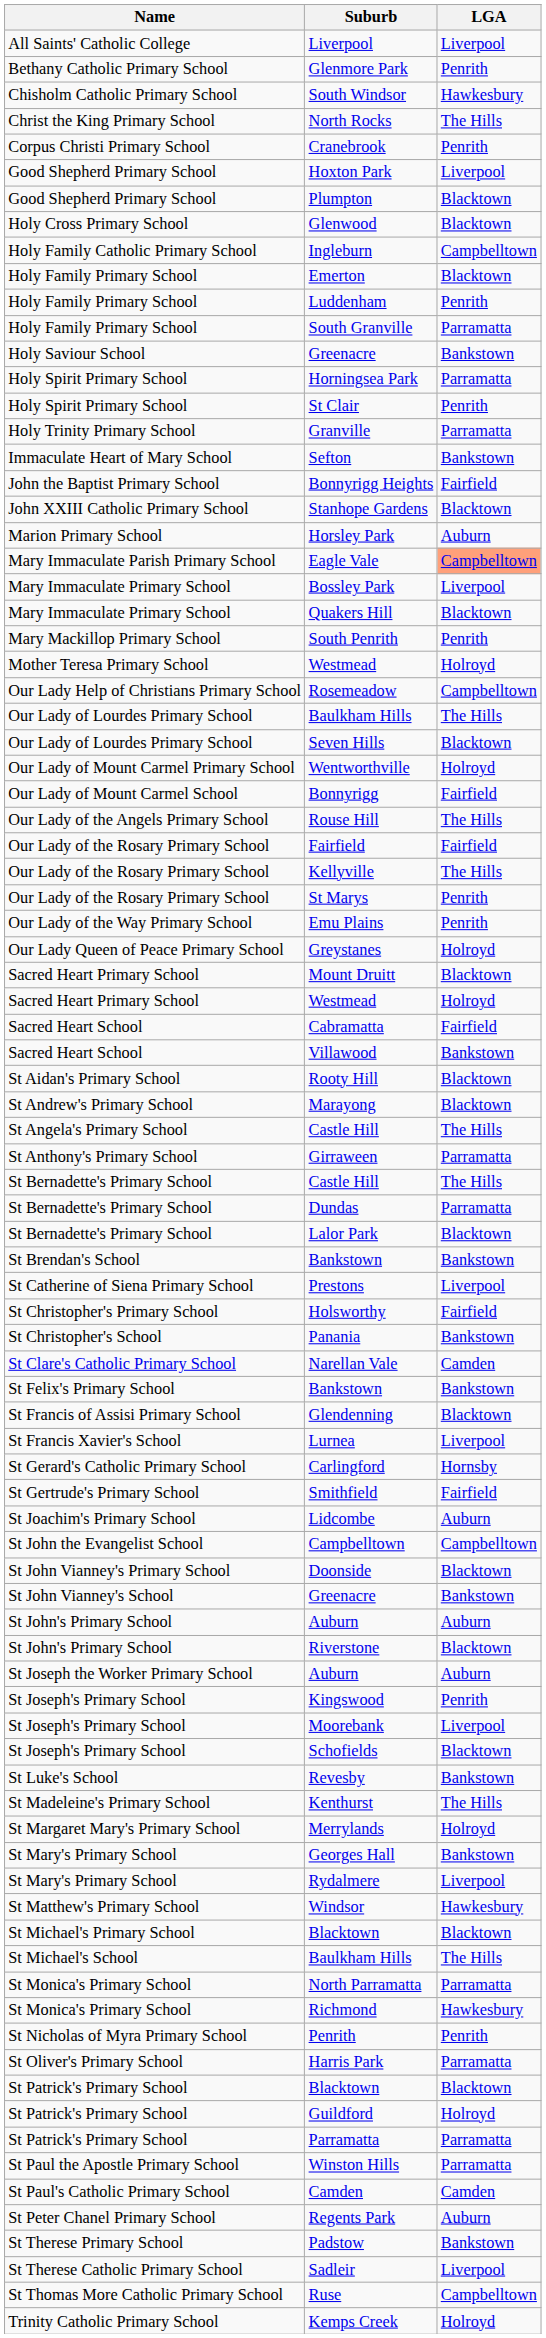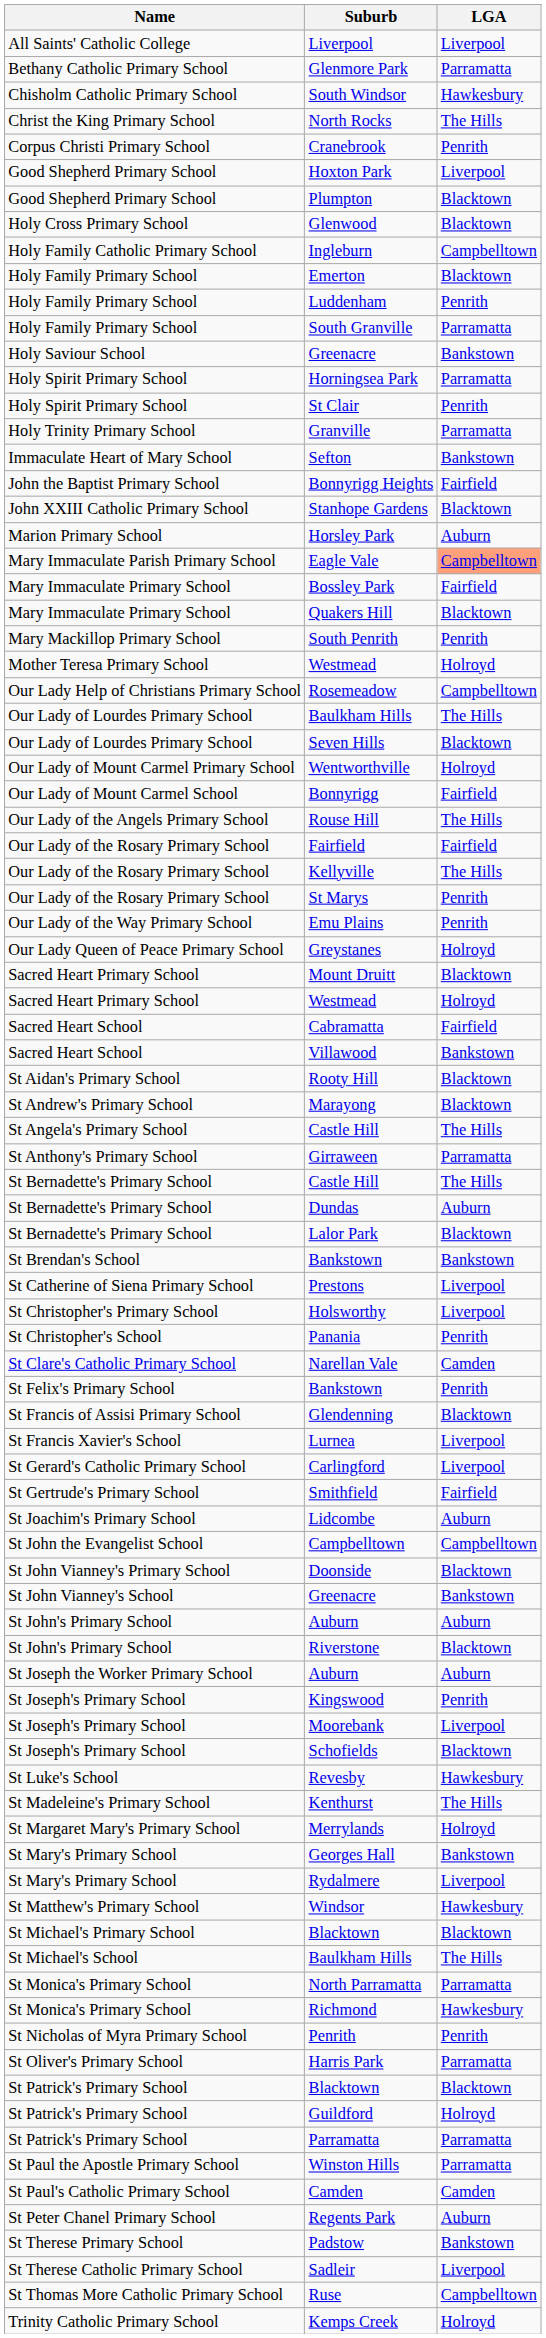Glenmore Park | LGA: Penrith -> Parramatta
Bossley Park | LGA: Liverpool -> Fairfield
Dundas | LGA: Parramatta -> Auburn
Holsworthy | LGA: Fairfield -> Liverpool
Panania | LGA: Bankstown -> Penrith
St Felix's Primary School / Bankstown | LGA: Bankstown -> Penrith
Carlingford | LGA: Hornsby -> Liverpool
Revesby | LGA: Bankstown -> Hawkesbury
